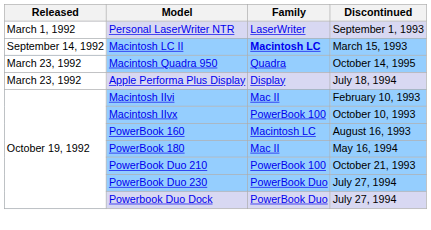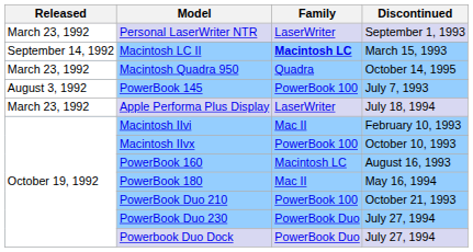Personal LaserWriter NTR | Released: March 1, 1992 -> March 23, 1992
+ row: August 3, 1992 | PowerBook 145 | PowerBook 100 | July 7, 1993
Apple Performa Plus Display | Family: Display -> LaserWriter
